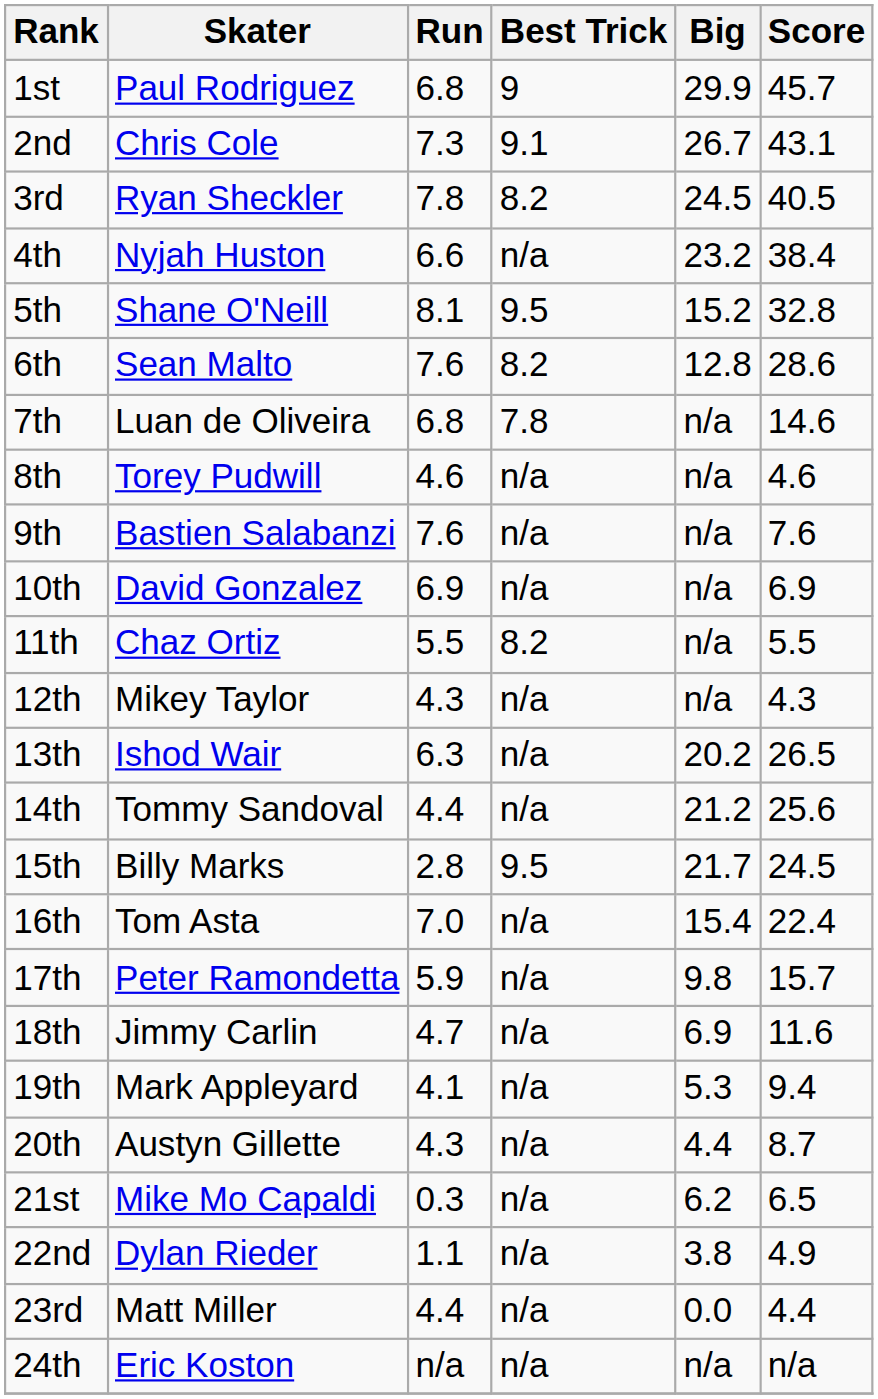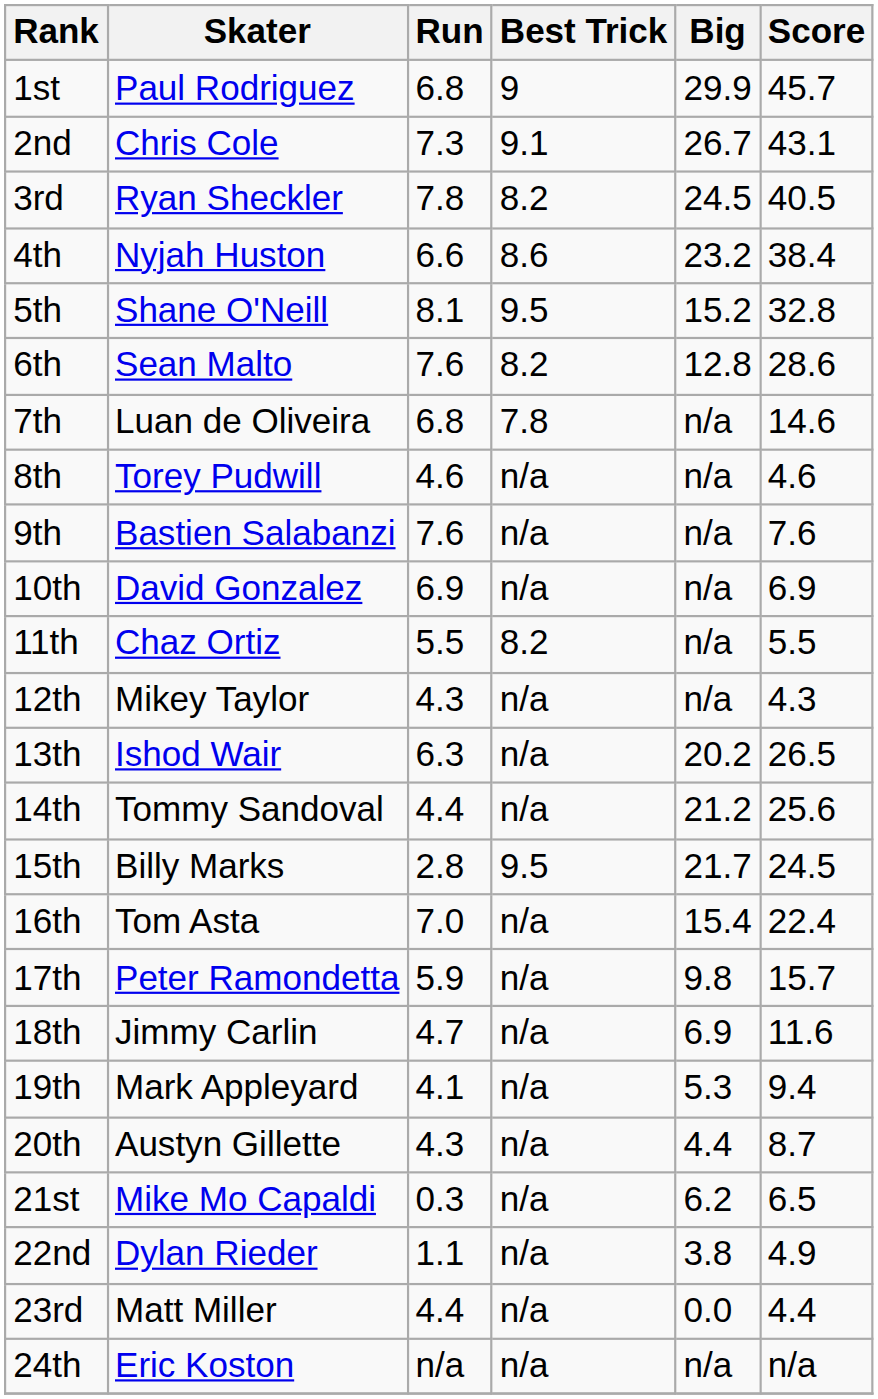4th | Best Trick: n/a -> 8.6
